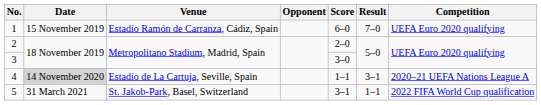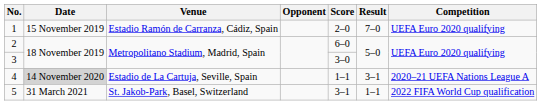1 | Score: 6–0 -> 2–0
2 | Score: 2–0 -> 6–0
